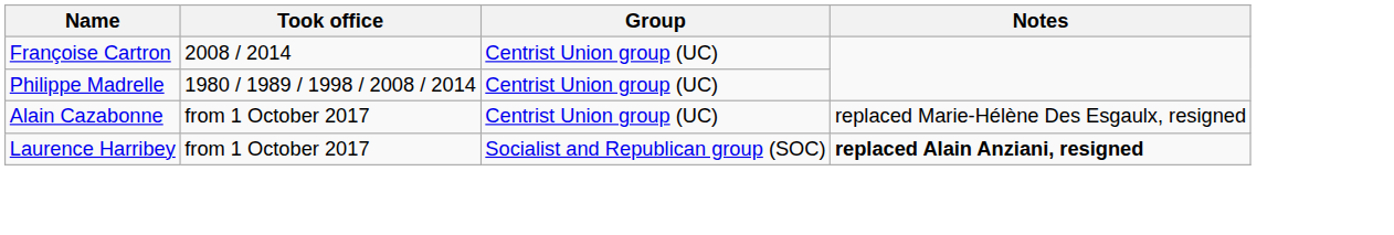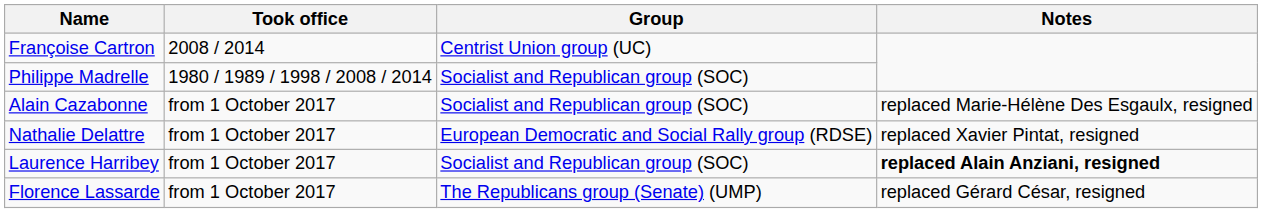Philippe Madrelle | Group: Centrist Union group (UC) -> Socialist and Republican group (SOC)
Alain Cazabonne | Group: Centrist Union group (UC) -> Socialist and Republican group (SOC)
+ row: Nathalie Delattre | from 1 October 2017 | European Democratic and Social Rally group (RDSE) | replaced Xavier Pintat, resigned
+ row: Florence Lassarde | from 1 October 2017 | The Republicans group (Senate) (UMP) | replaced Gérard César, resigned
